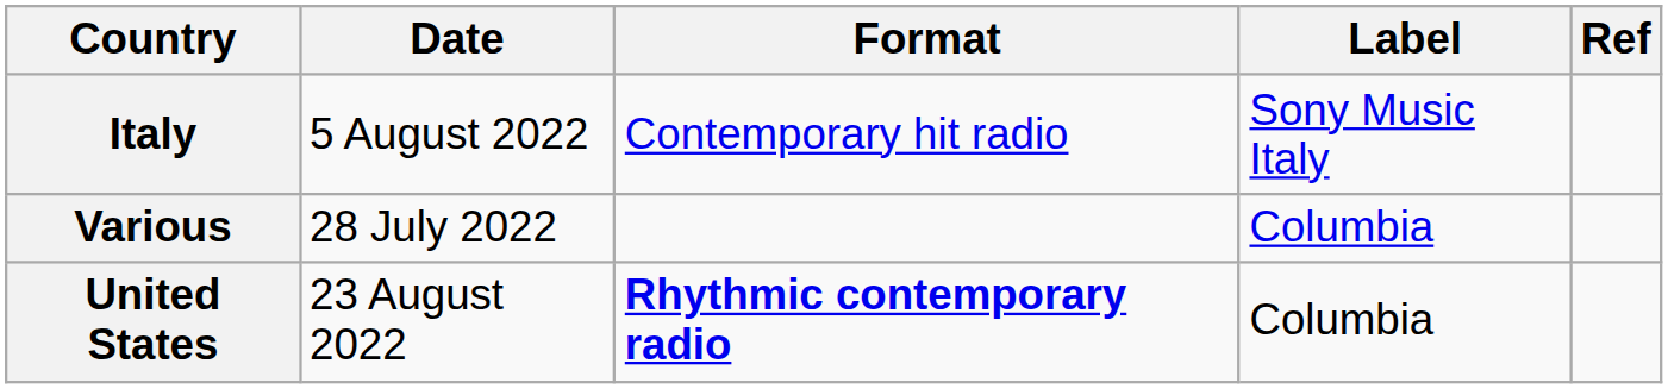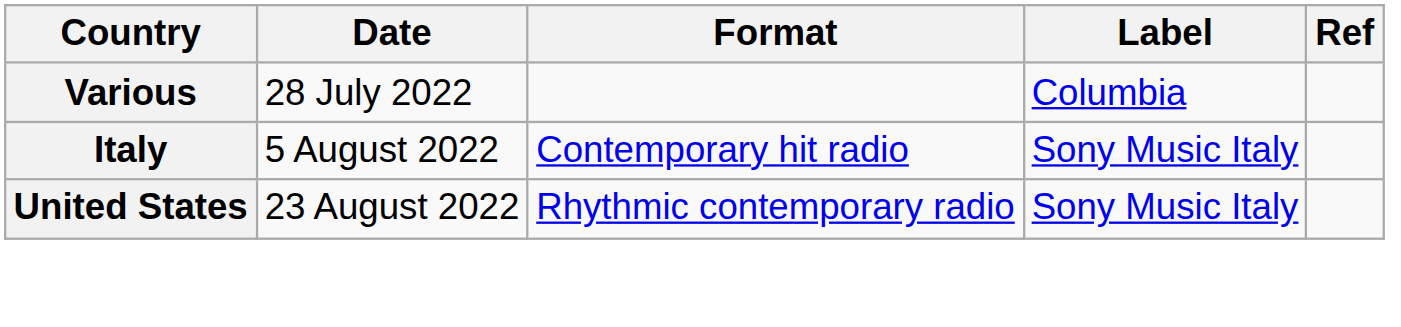rows swapped: Various <-> Italy
United States | Format: bold -> normal
United States | Label: Columbia -> Sony Music Italy
